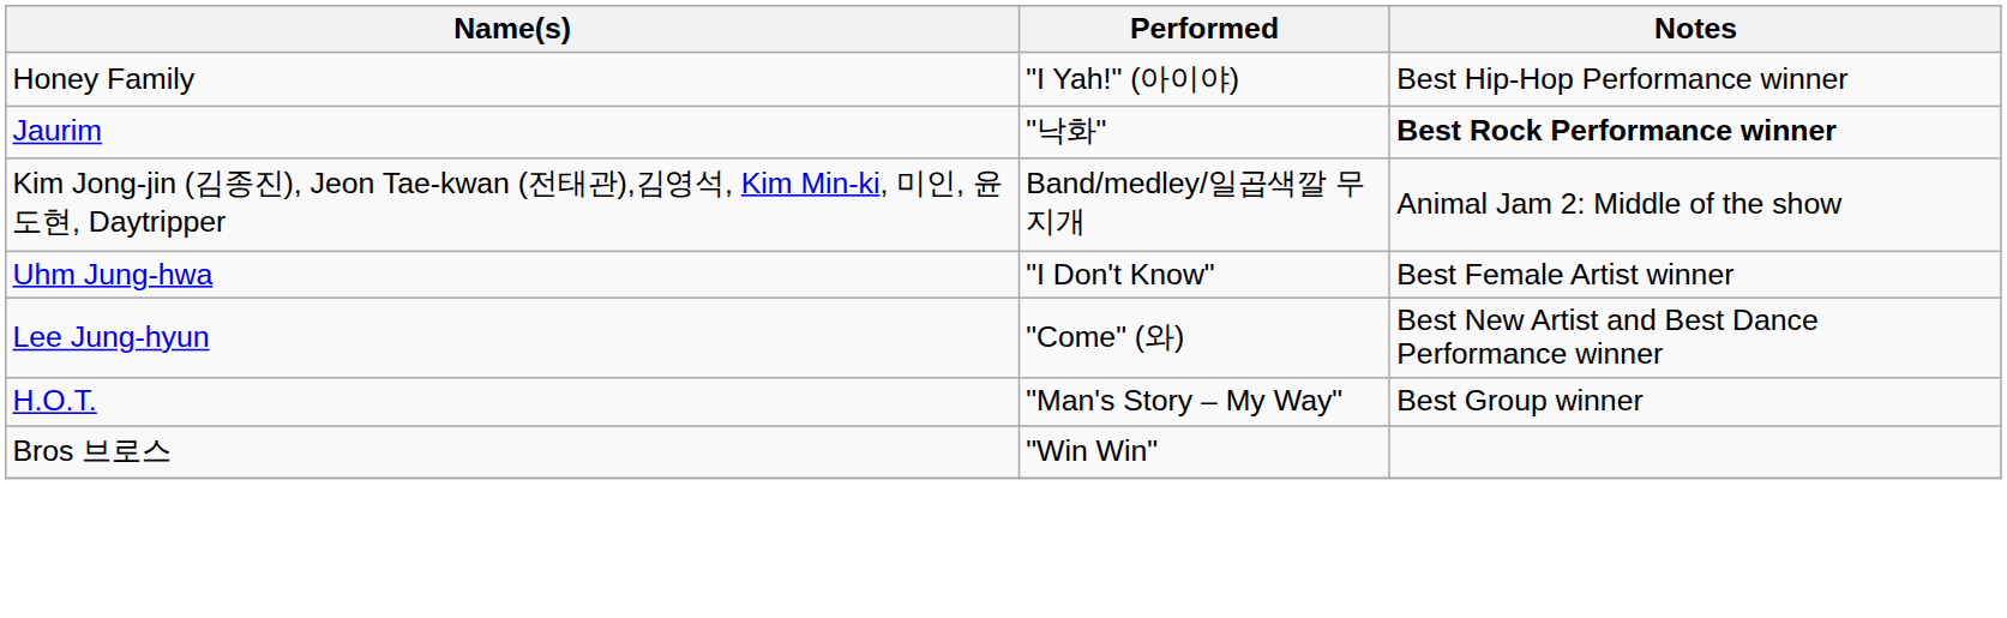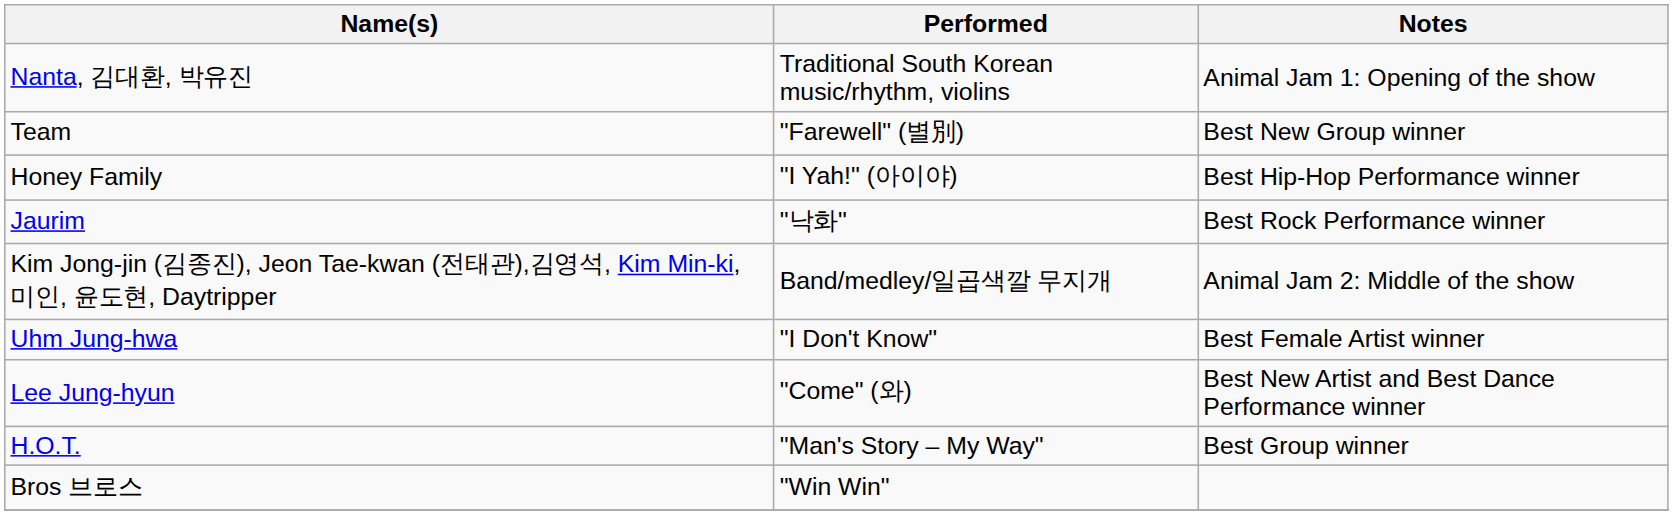+ row: Nanta, 김대환, 박유진 | Traditional South Korean music/rhythm, violins | Animal Jam 1: Opening of the show
+ row: Team | "Farewell" (별別) | Best New Group winner
Jaurim | Notes: bold -> normal
